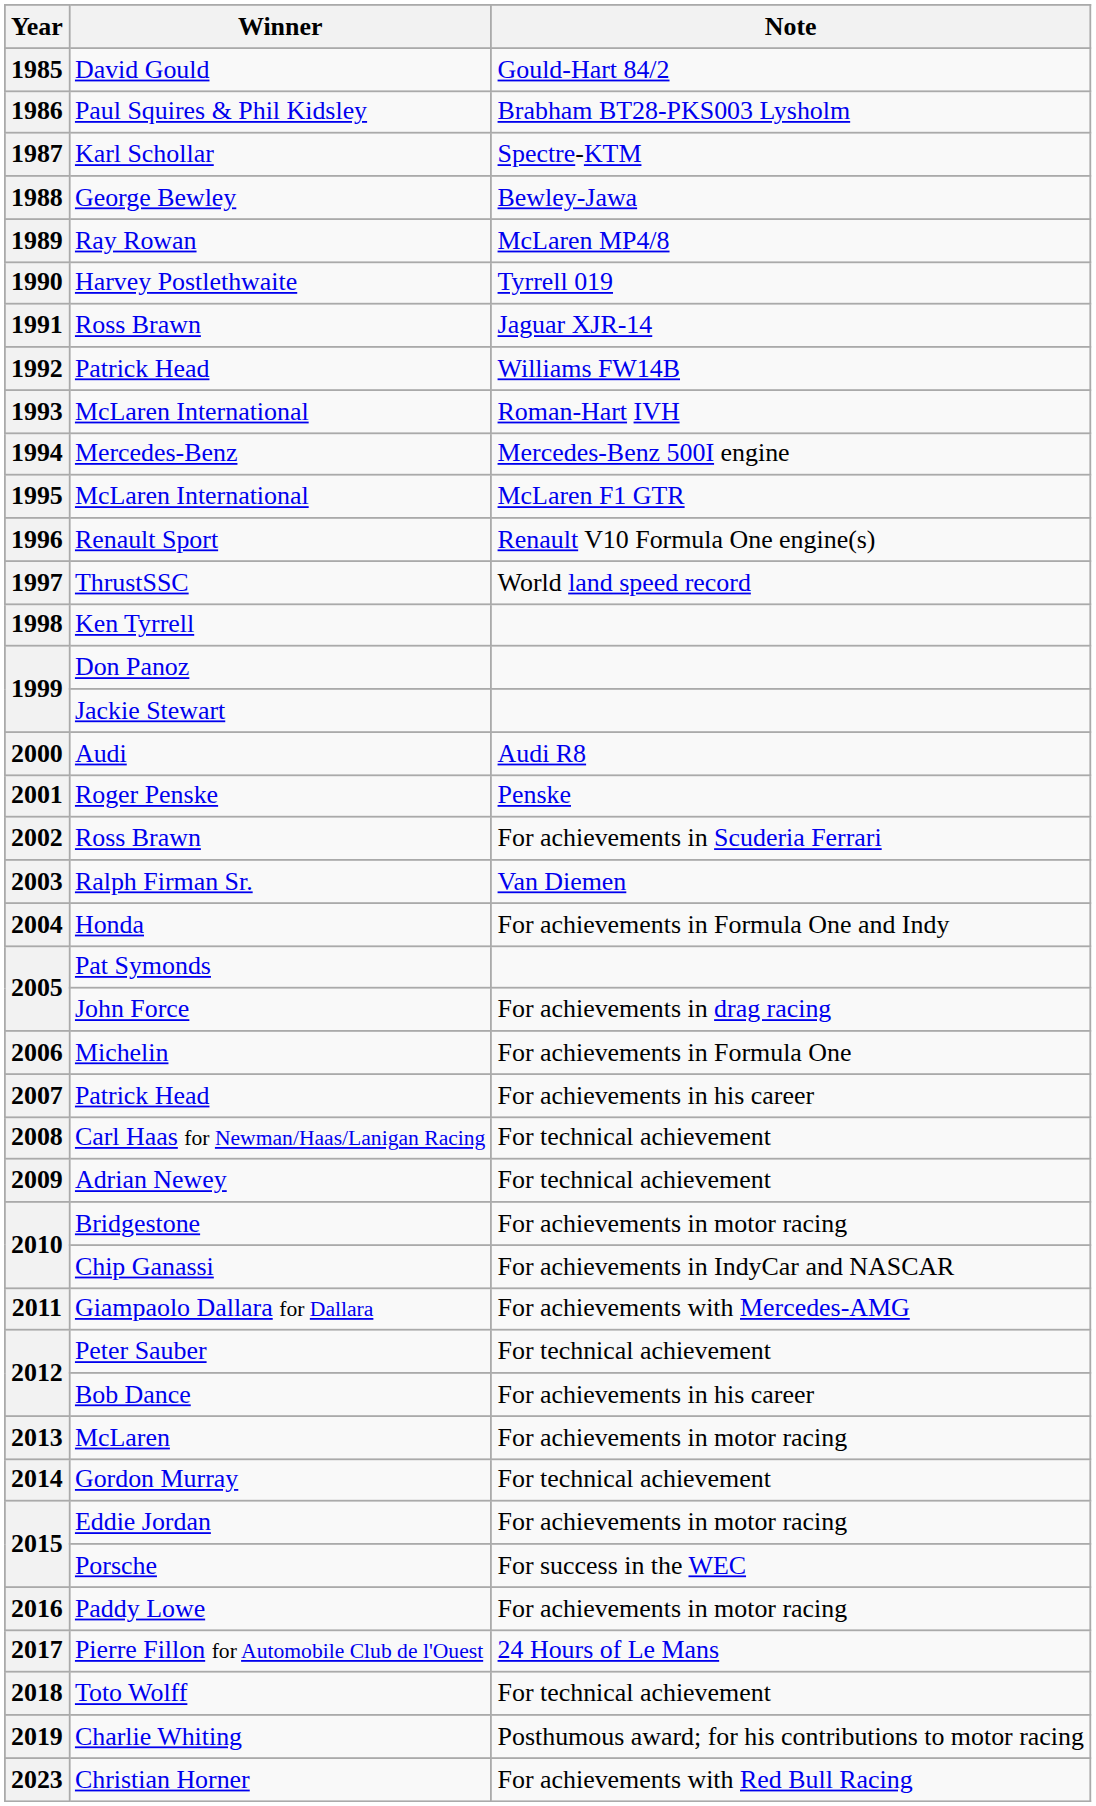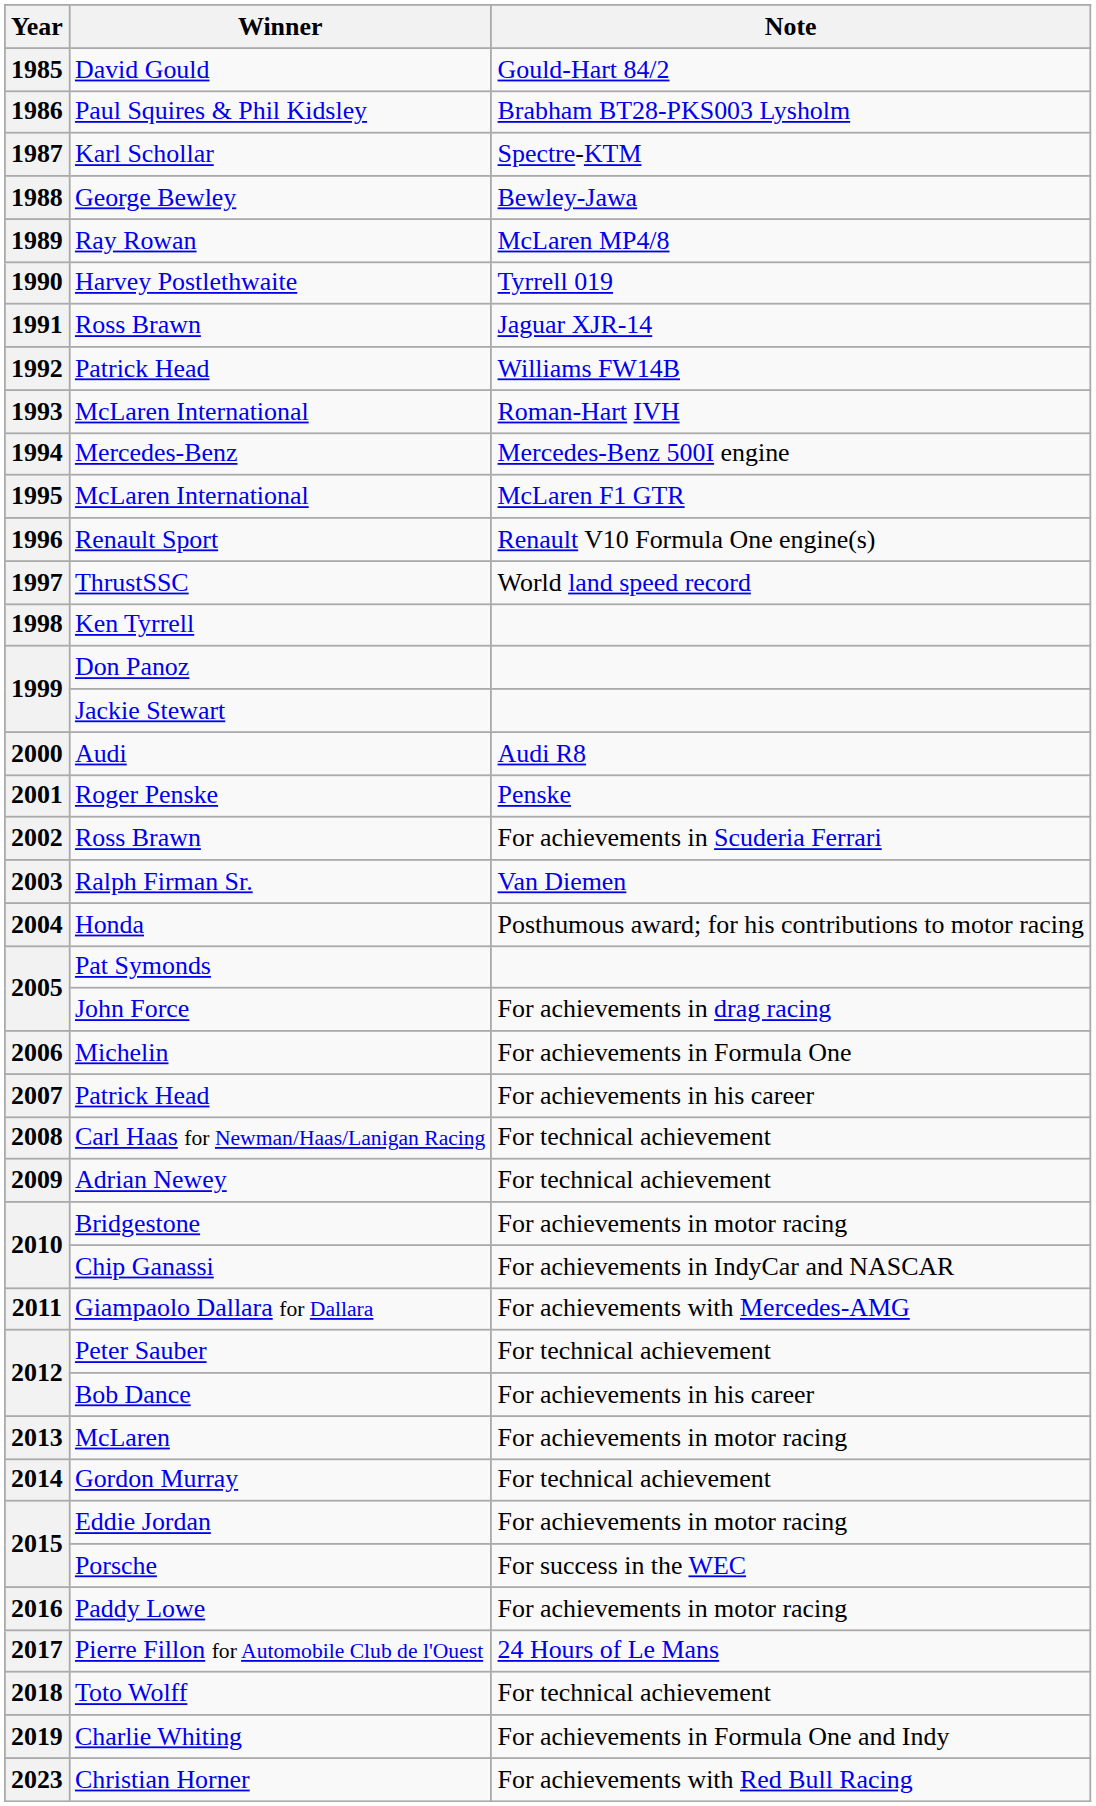Honda | Note: For achievements in Formula One and Indy -> Posthumous award; for his contributions to motor racing
Charlie Whiting | Note: Posthumous award; for his contributions to motor racing -> For achievements in Formula One and Indy
